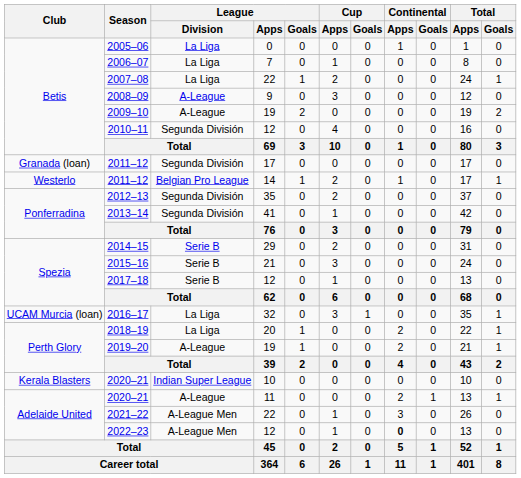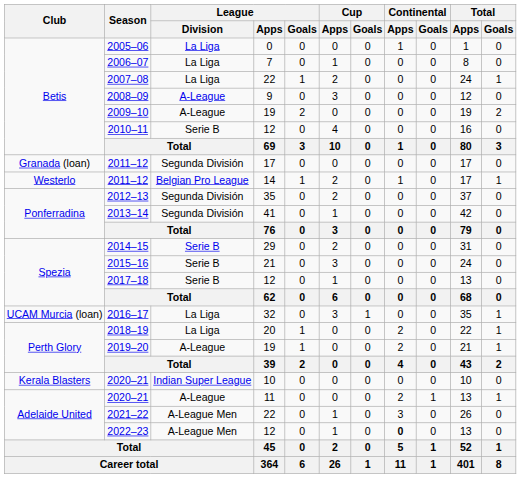2010–11 | League / Division: Segunda División -> Serie B
